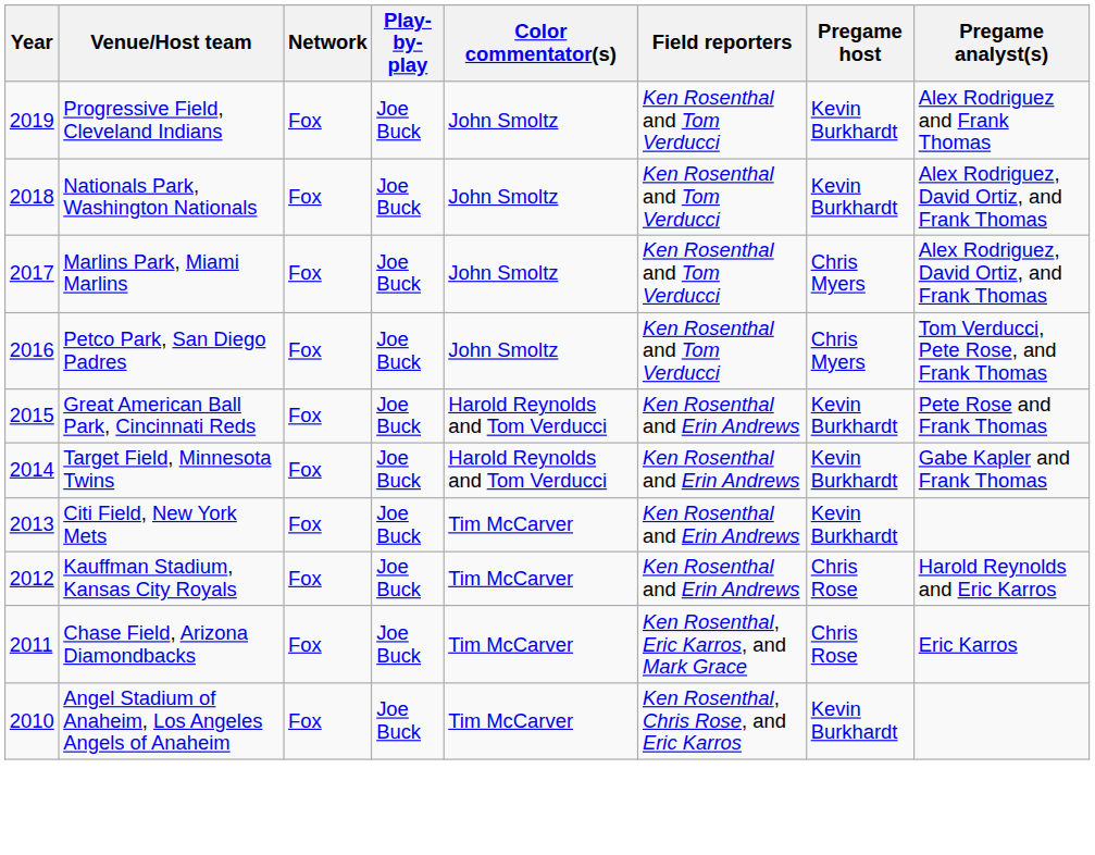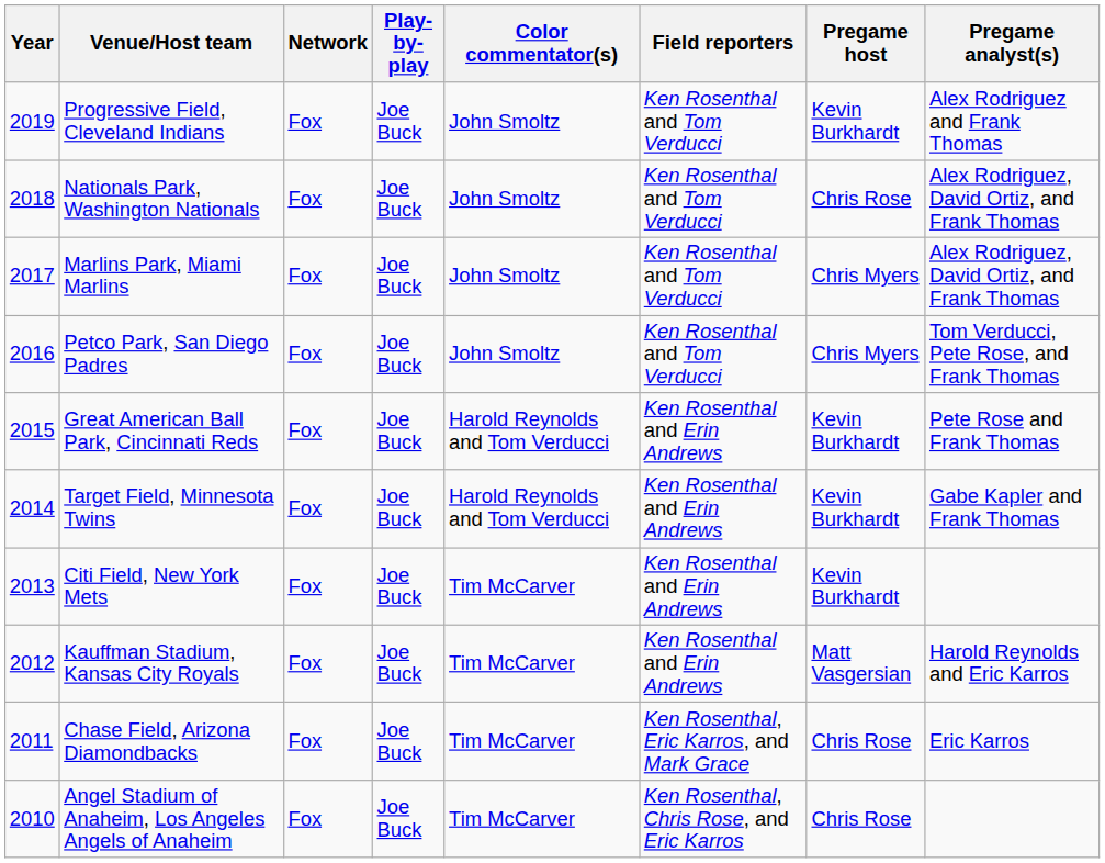Nationals Park, Washington Nationals | Pregame host: Kevin Burkhardt -> Chris Rose
Kauffman Stadium, Kansas City Royals | Pregame host: Chris Rose -> Matt Vasgersian
Angel Stadium of Anaheim, Los Angeles Angels of Anaheim | Pregame host: Kevin Burkhardt -> Chris Rose
